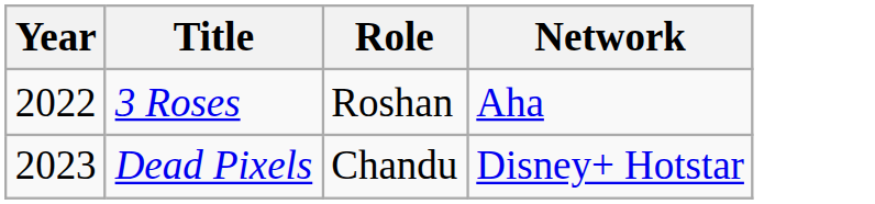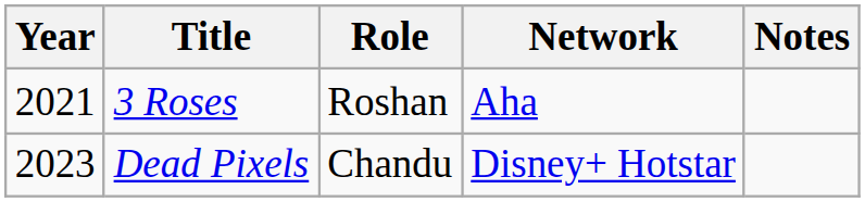+ column: Notes
3 Roses | Year: 2022 -> 2021
